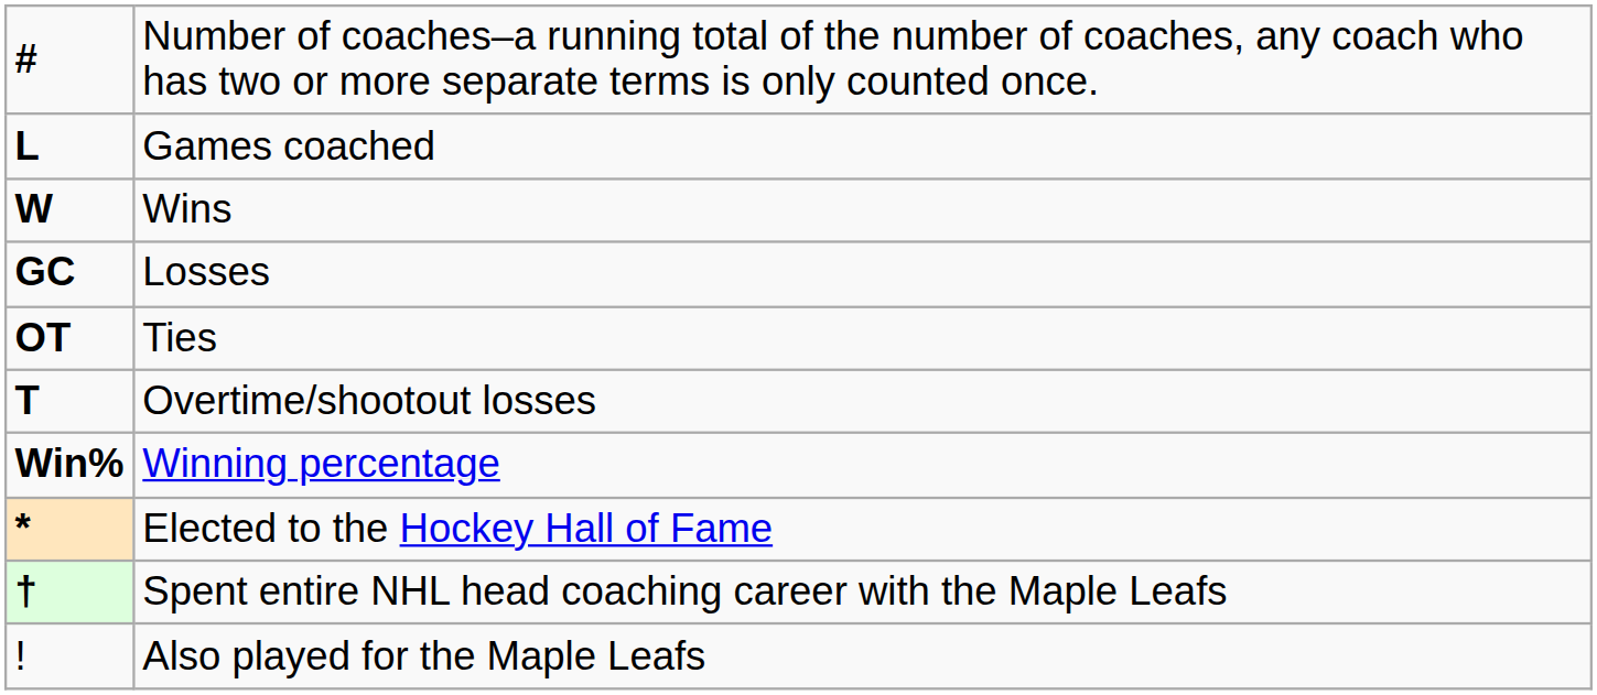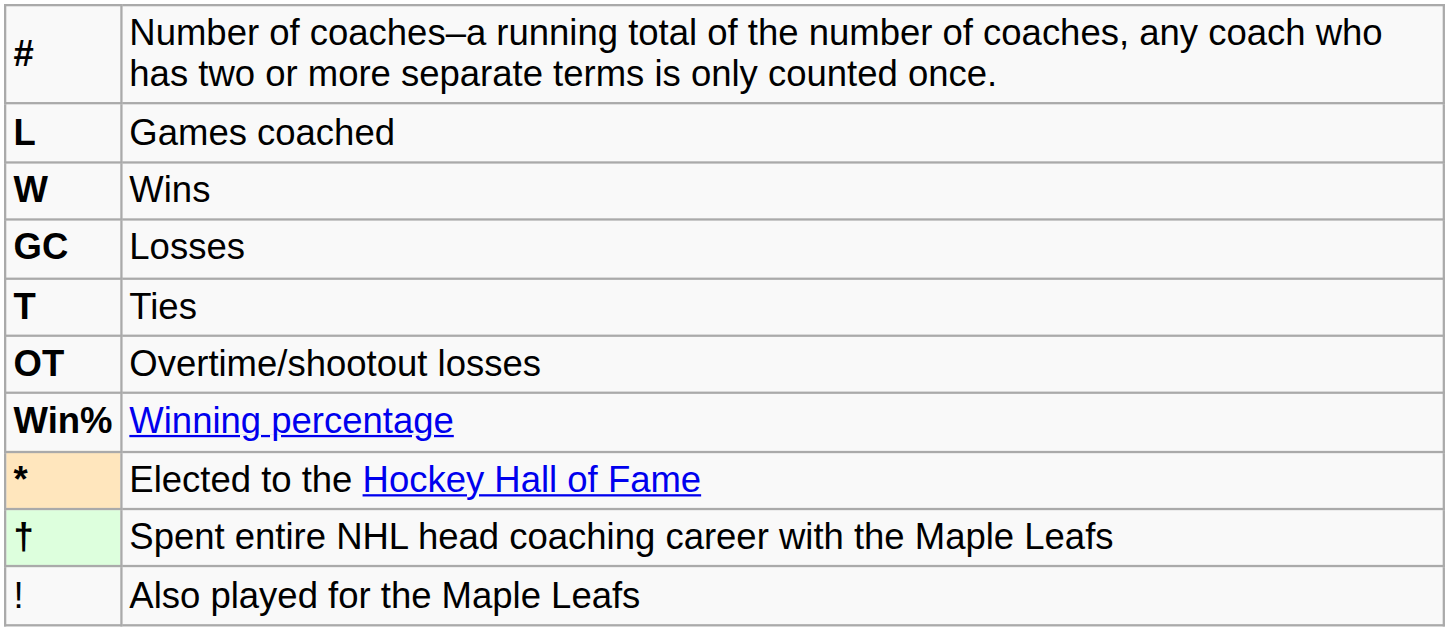Ties | column 1: OT -> T
Overtime/shootout losses | column 1: T -> OT
